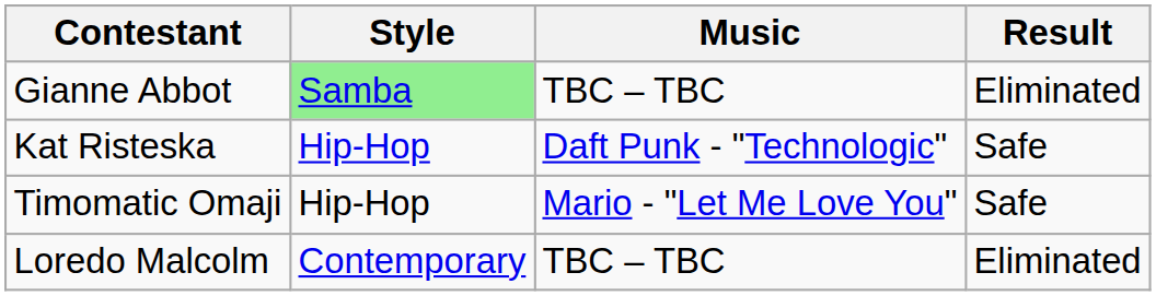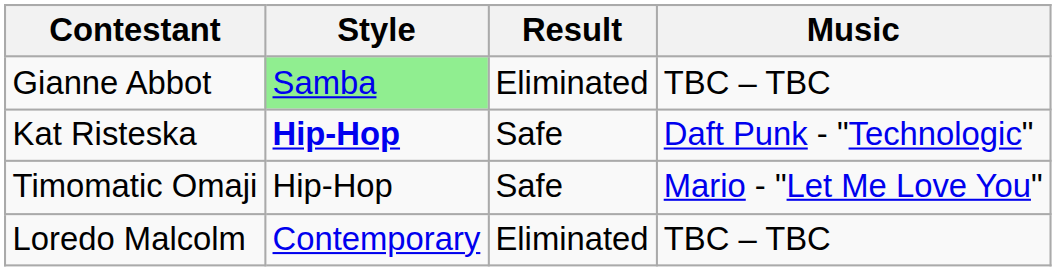columns swapped: Music <-> Result
Kat Risteska | Style: normal -> bold
